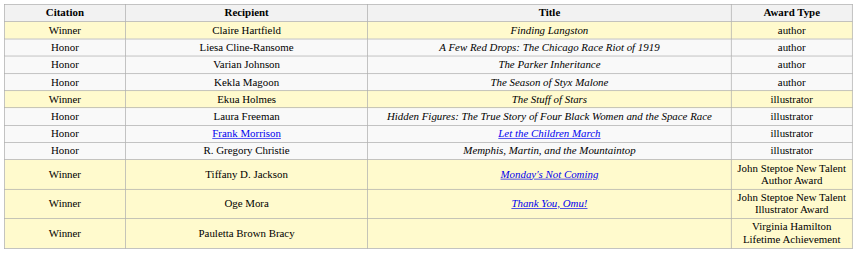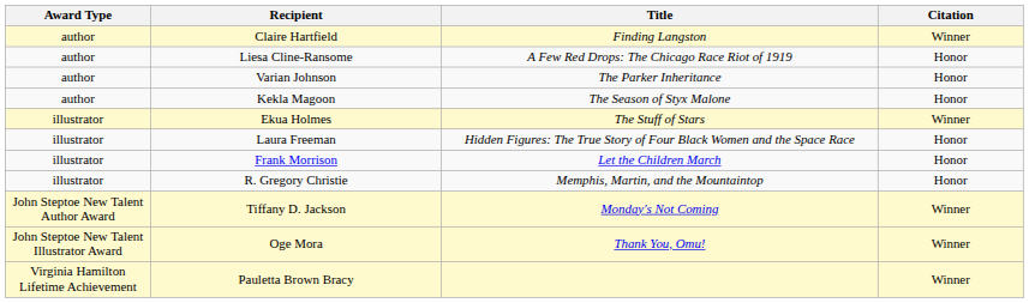columns swapped: Award Type <-> Citation
